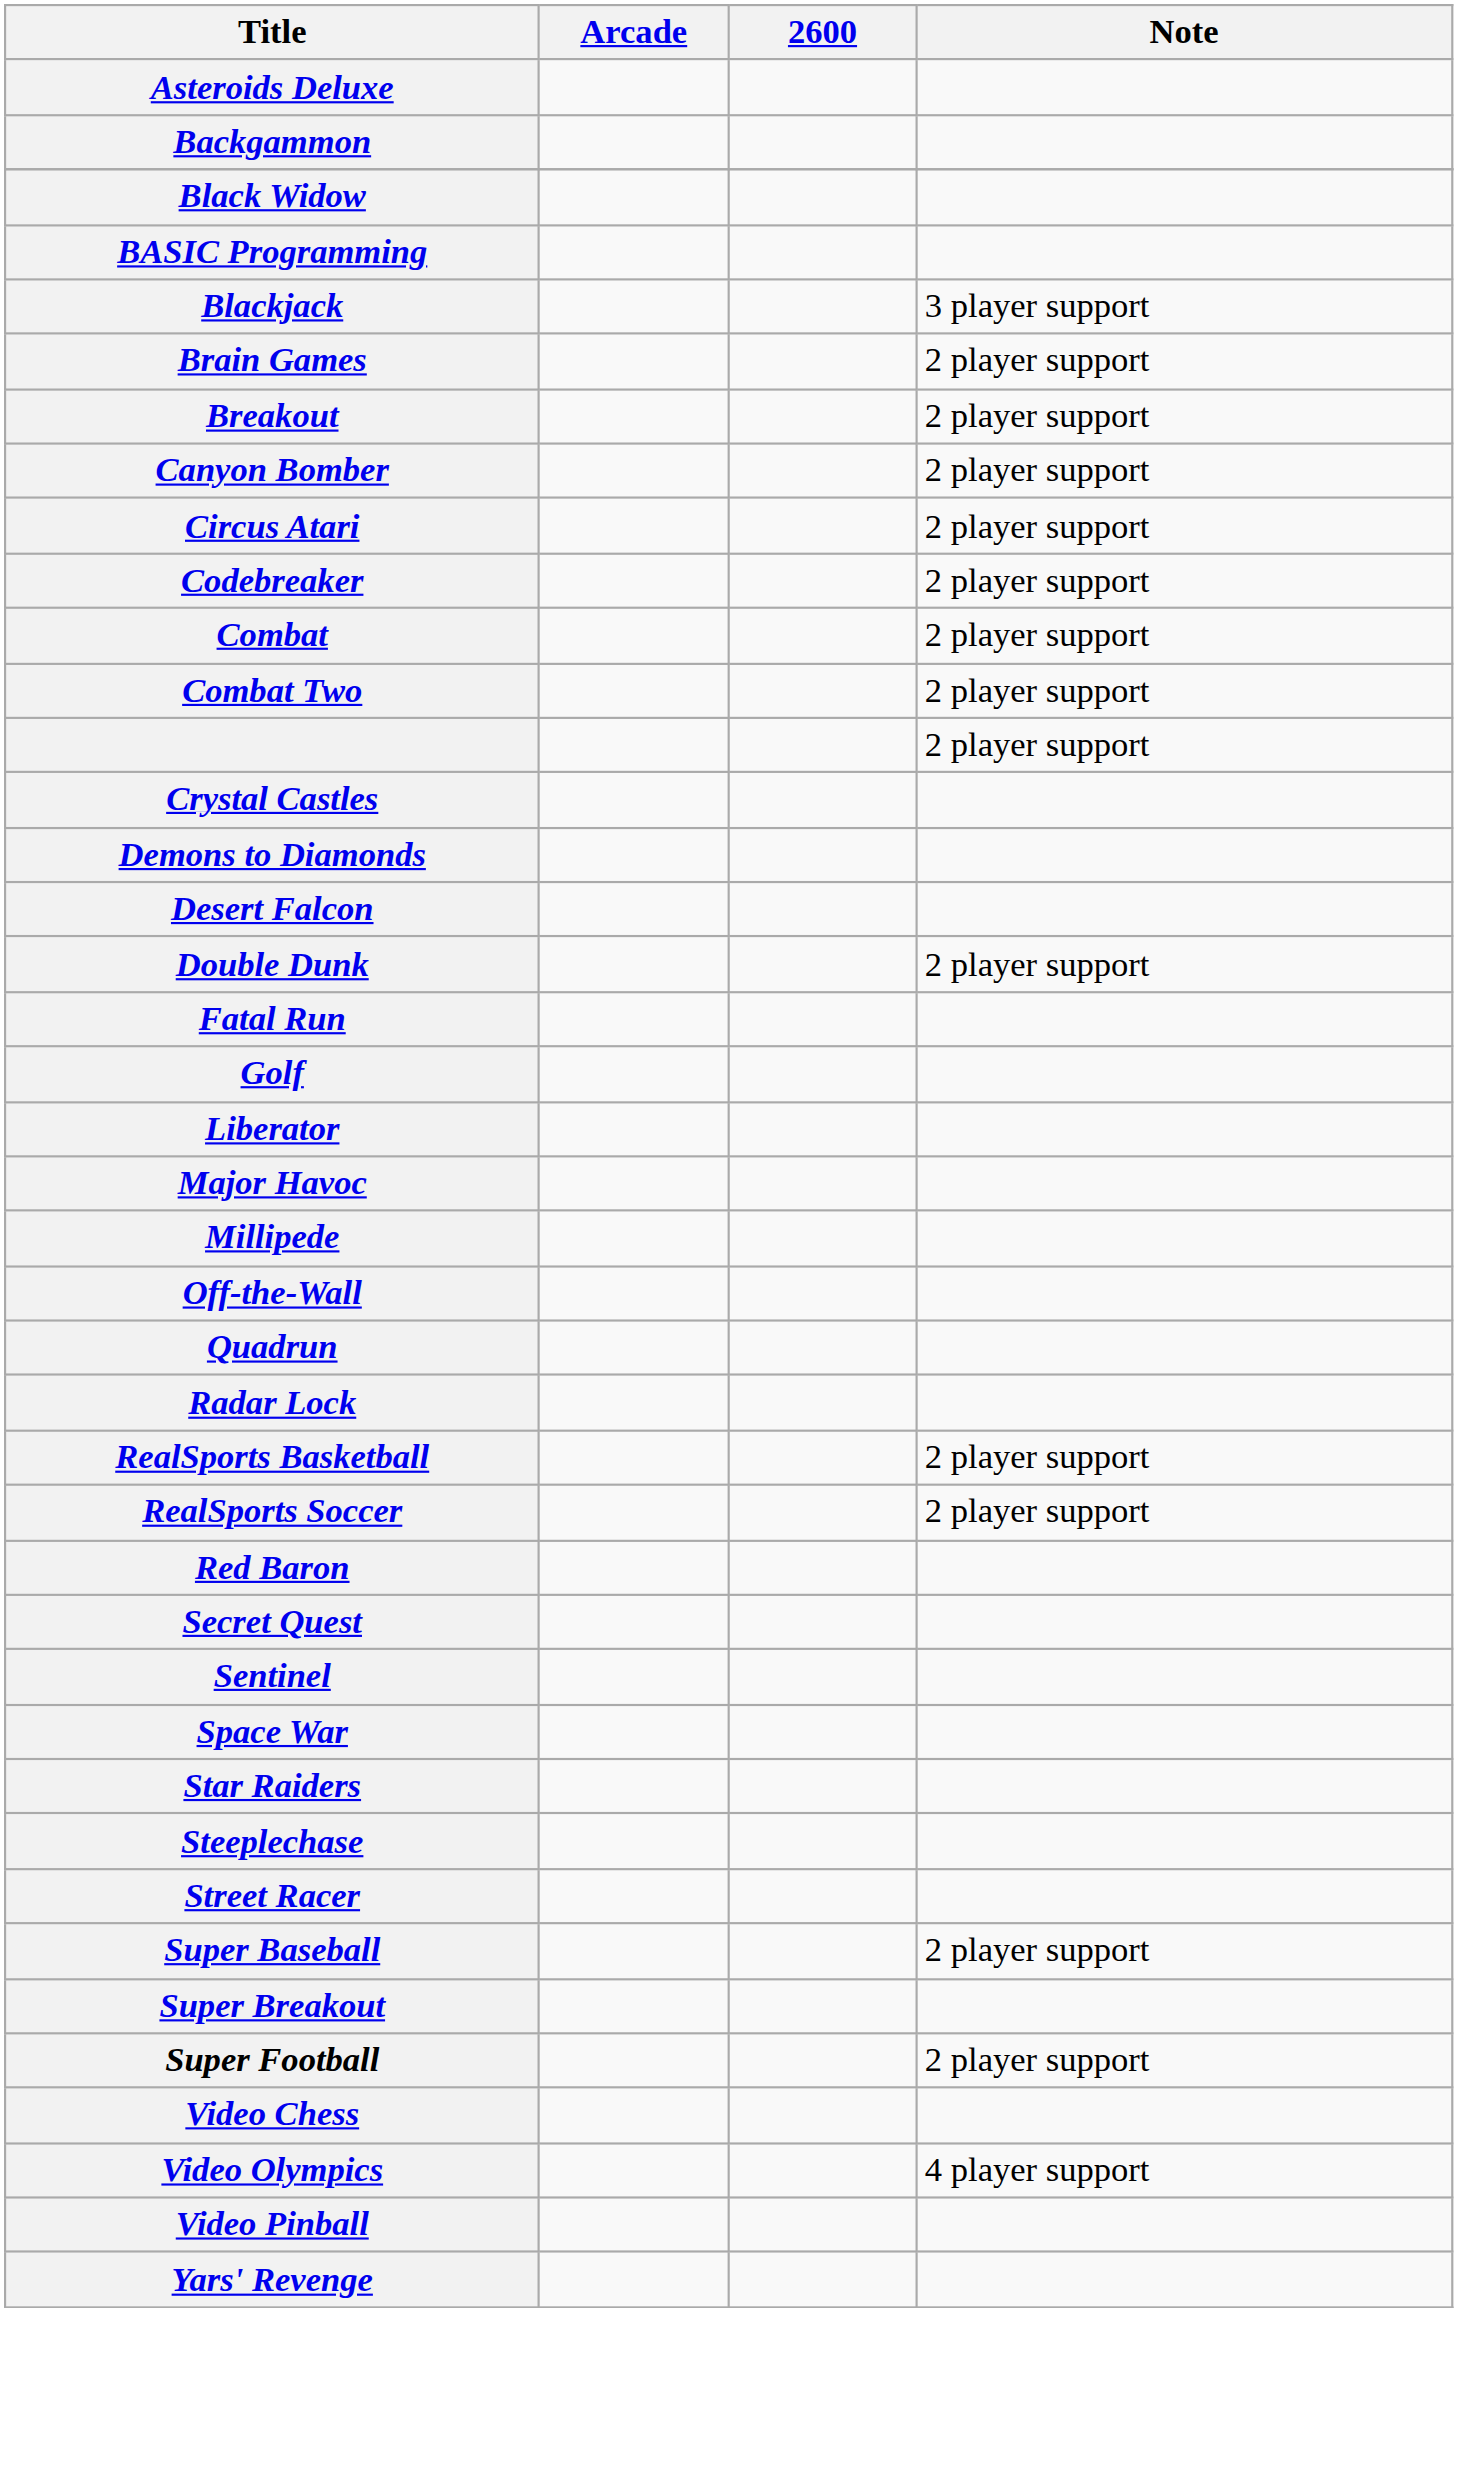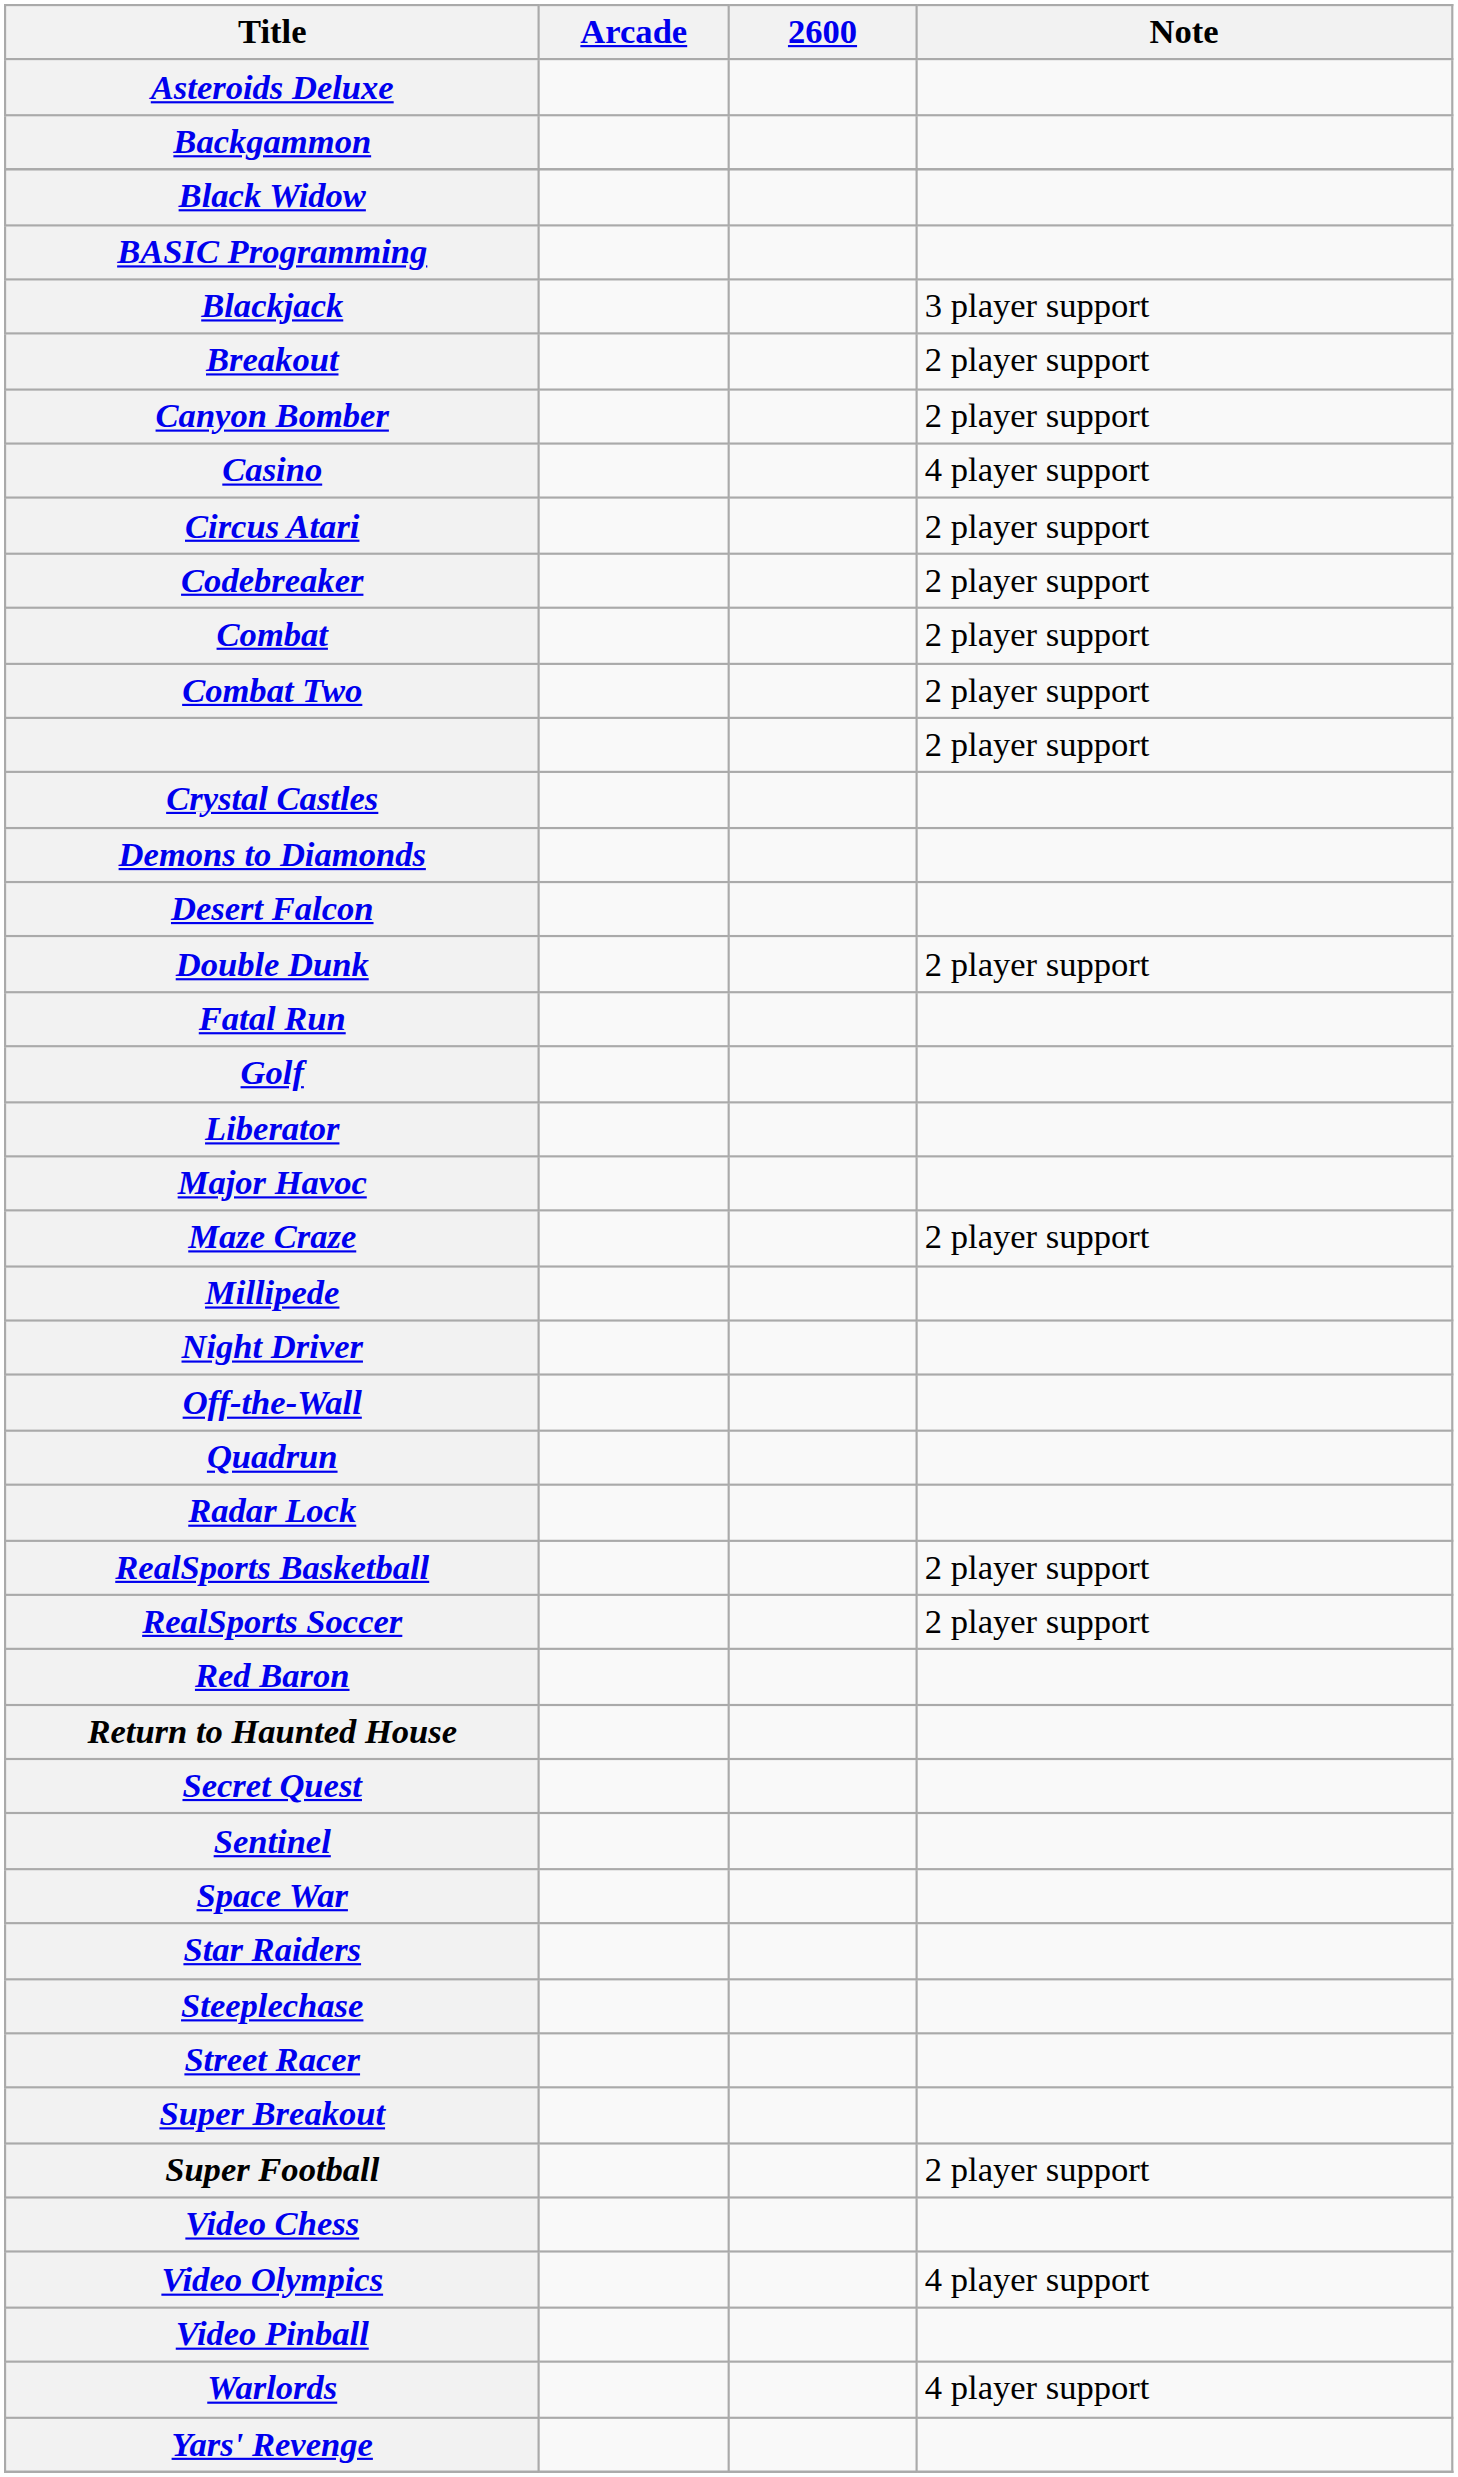- row: Brain Games | 2 player support
+ row: Casino | 4 player support
+ row: Maze Craze | 2 player support
+ row: Night Driver
+ row: Return to Haunted House
- row: Super Baseball | 2 player support
+ row: Warlords | 4 player support
